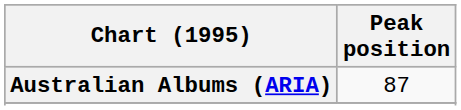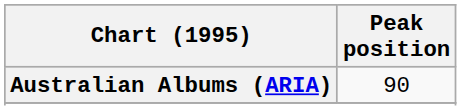Australian Albums (ARIA) | Peak position: 87 -> 90
